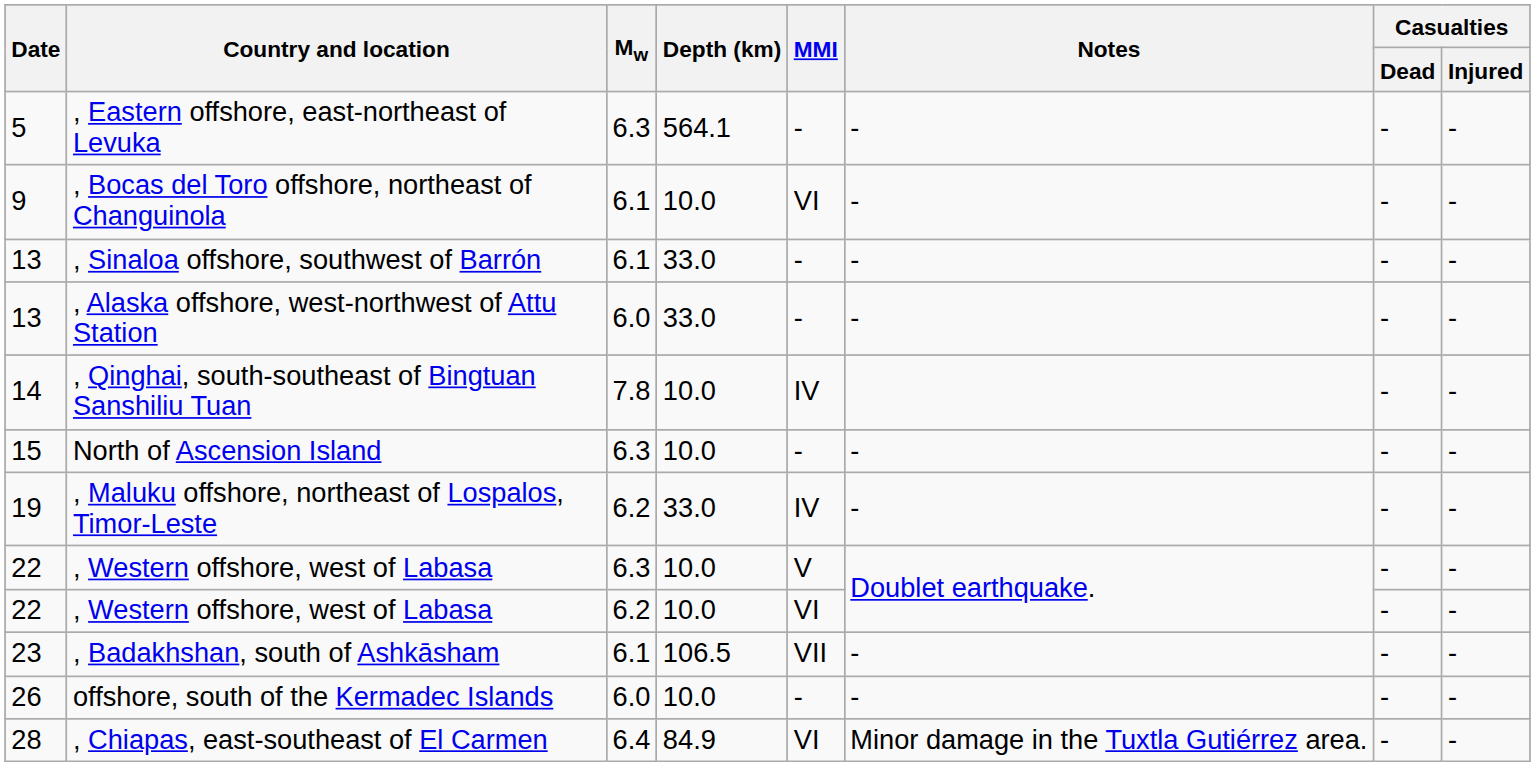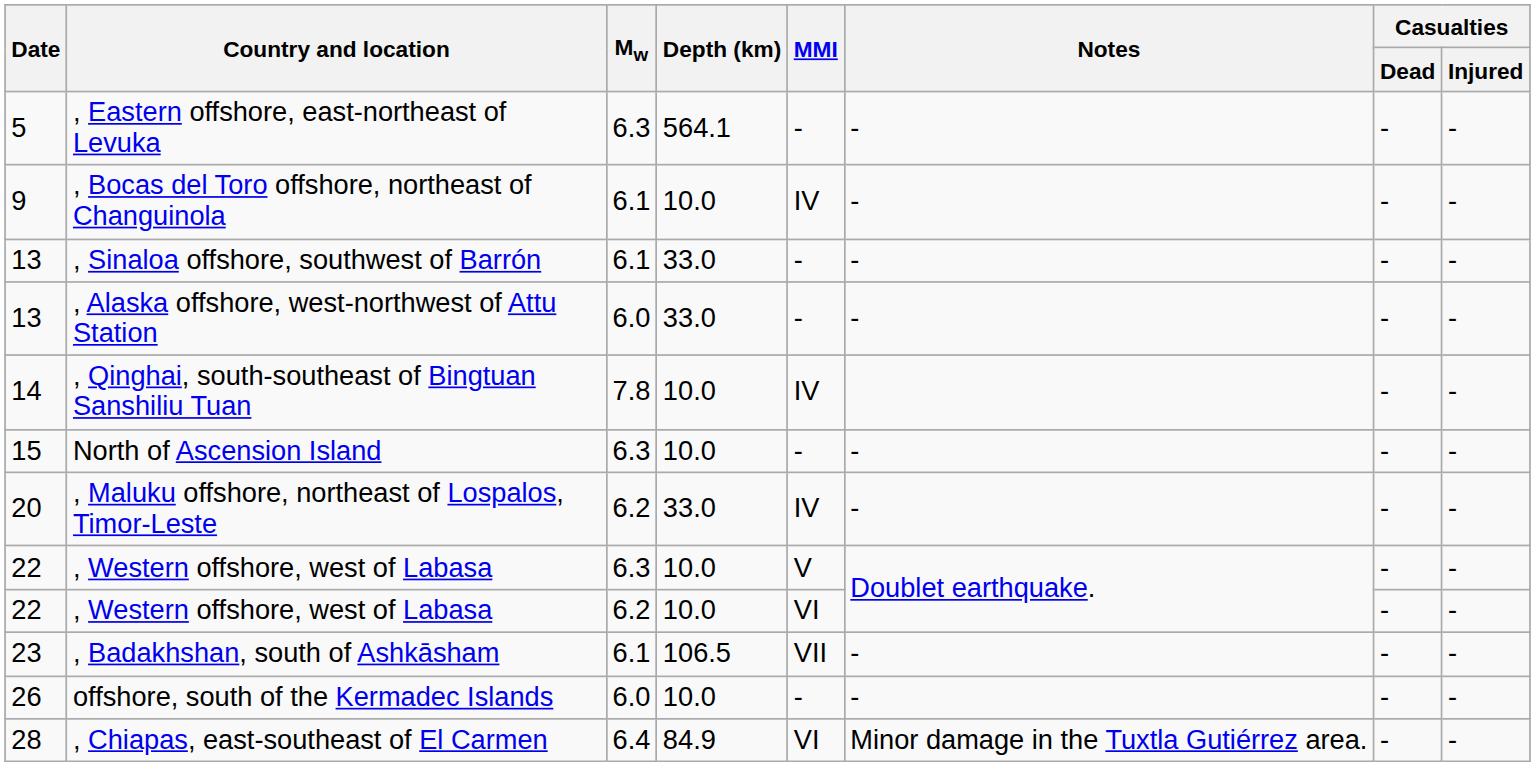, Bocas del Toro offshore, northeast of Changuinola | MMI: VI -> IV
, Maluku offshore, northeast of Lospalos, Timor-Leste | Date: 19 -> 20
